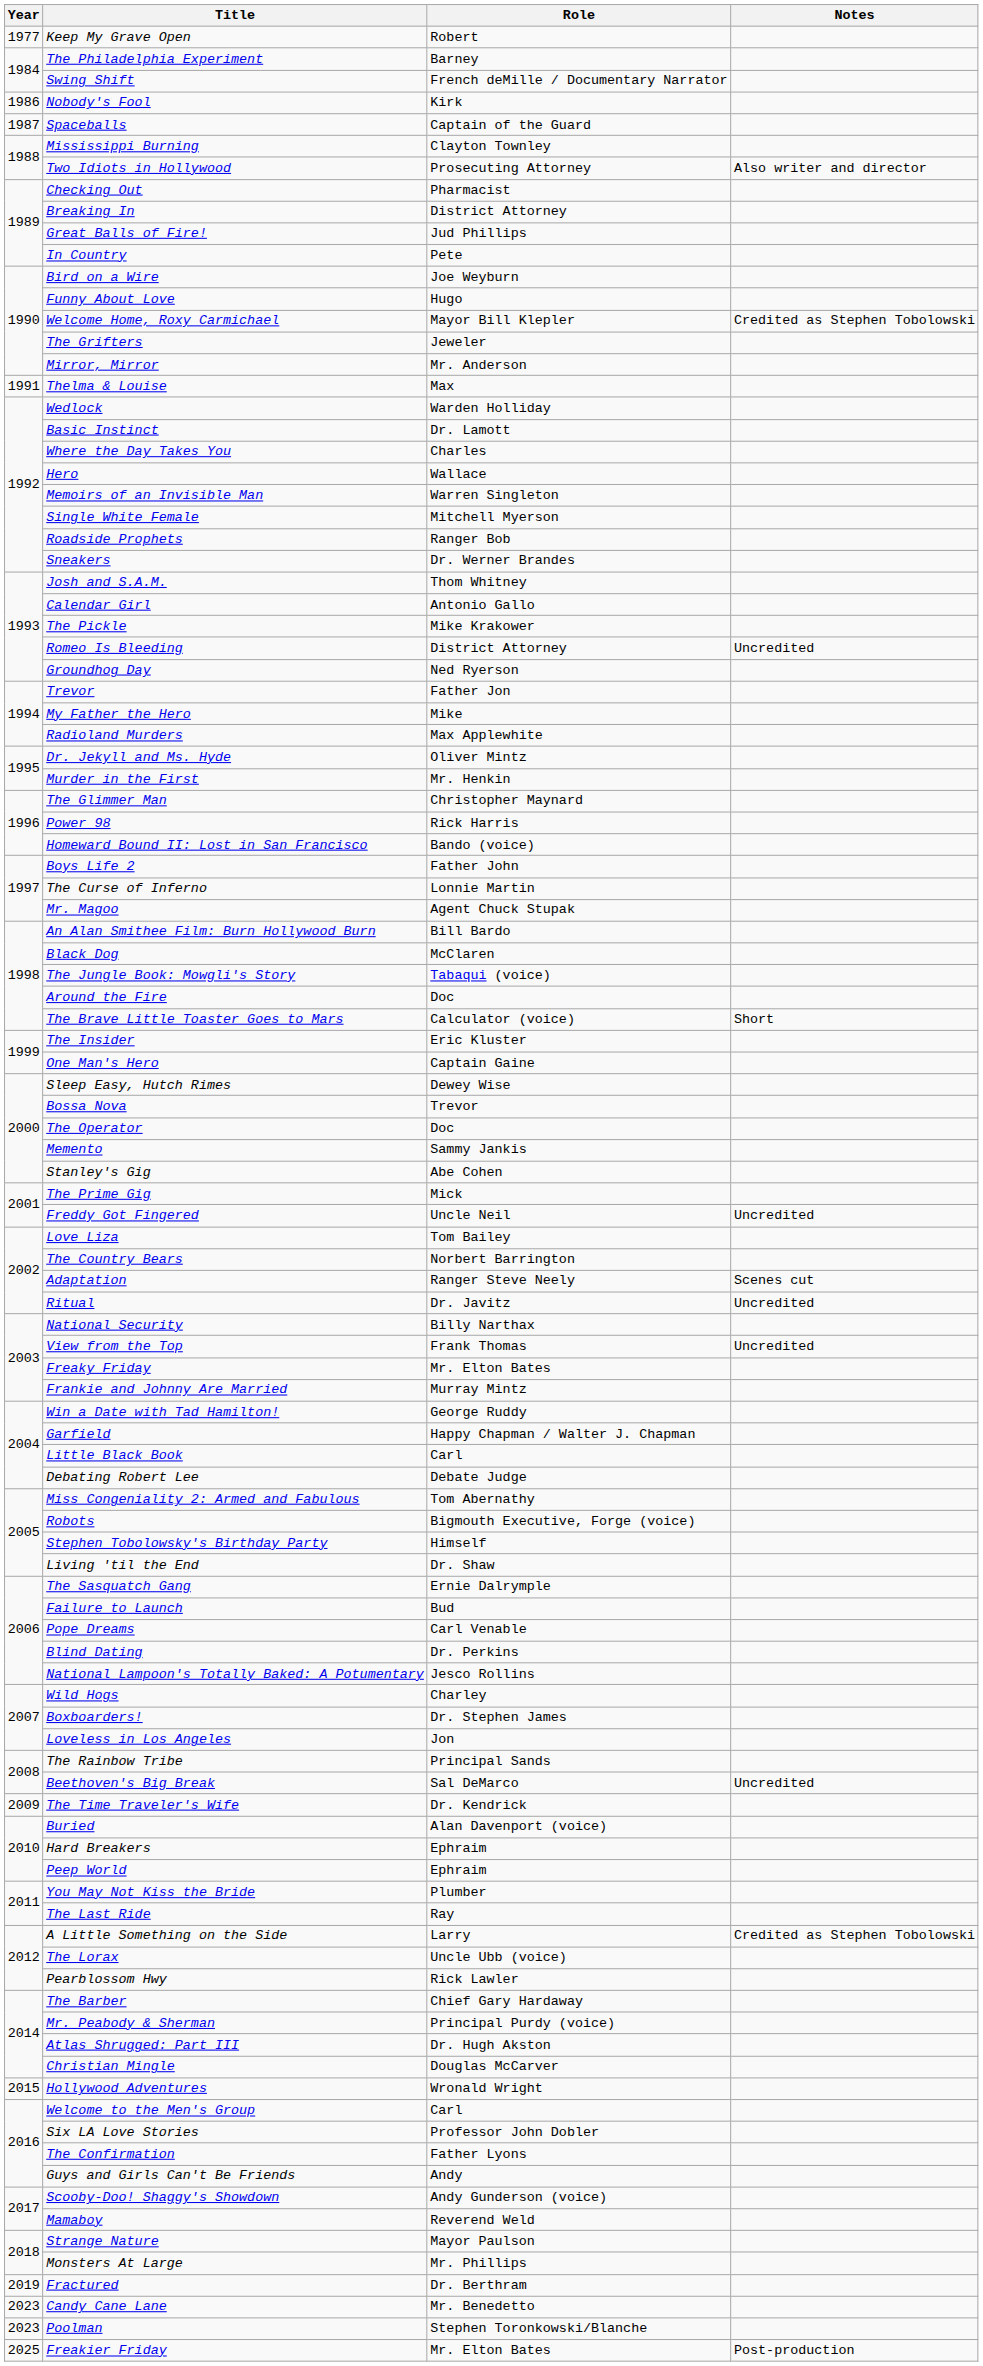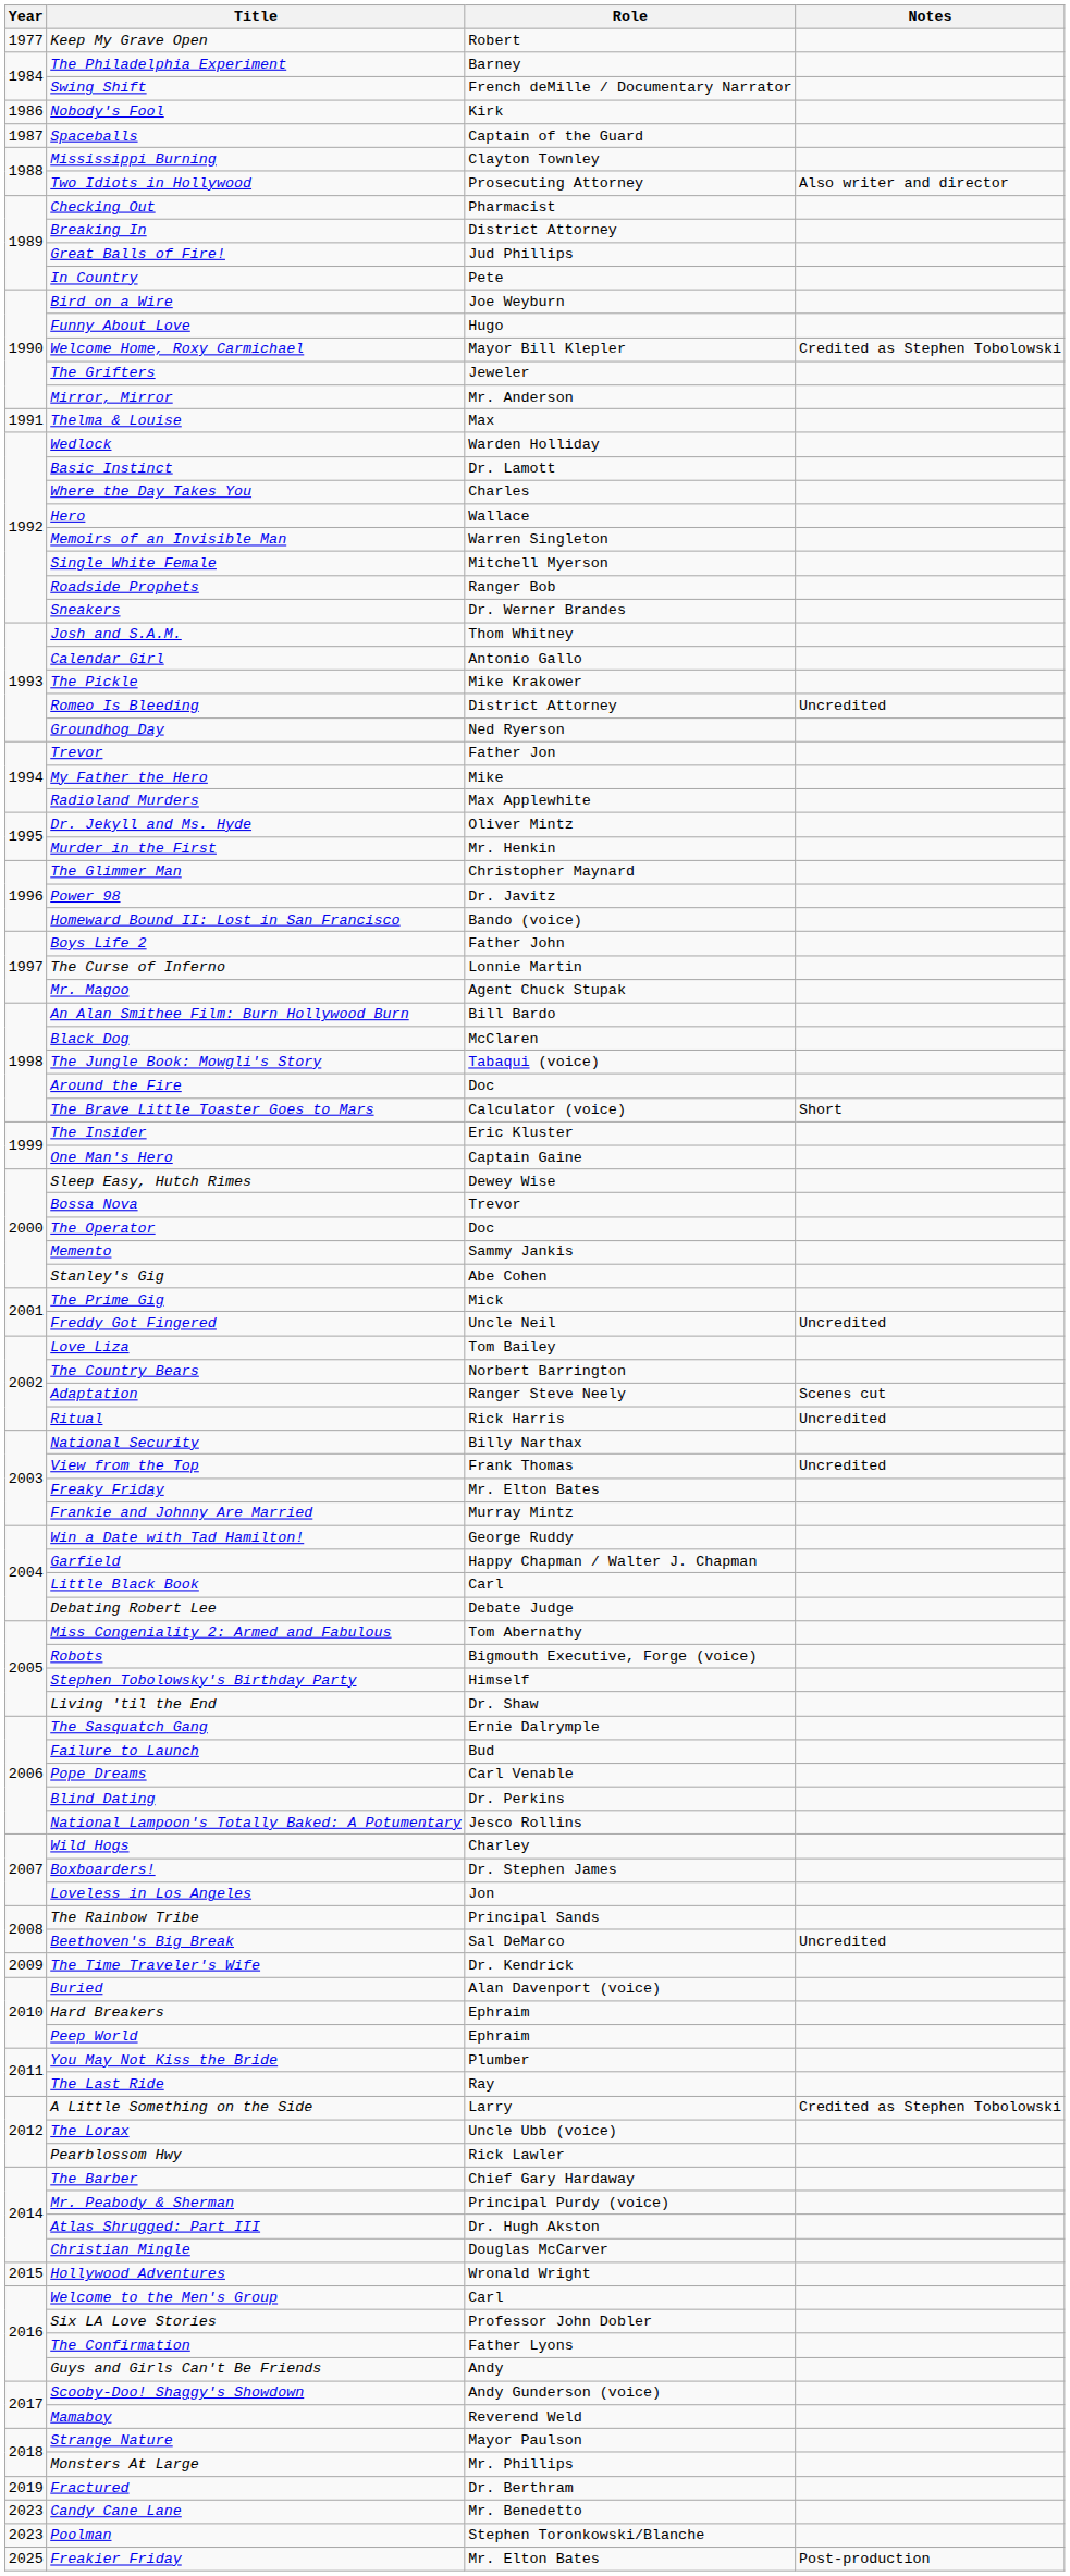Power 98 | Role: Rick Harris -> Dr. Javitz
Ritual | Role: Dr. Javitz -> Rick Harris
